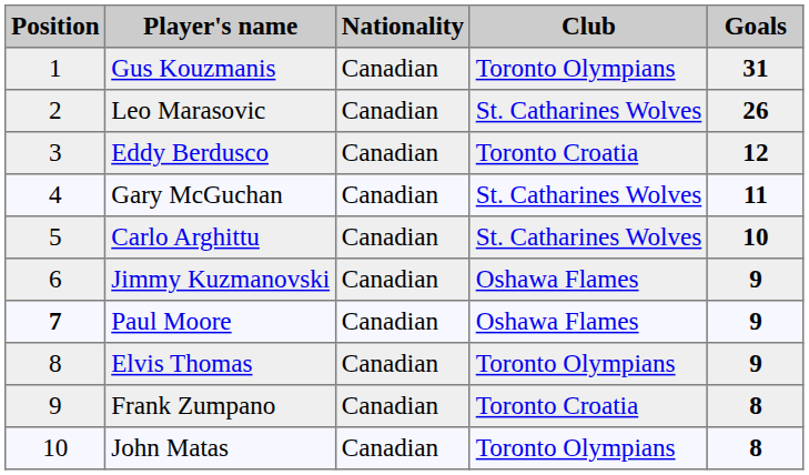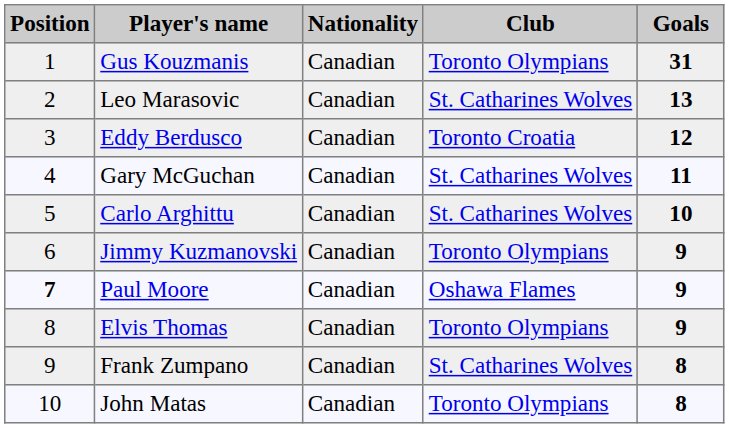Leo Marasovic | Goals: 26 -> 13
Jimmy Kuzmanovski | Club: Oshawa Flames -> Toronto Olympians
Frank Zumpano | Club: Toronto Croatia -> St. Catharines Wolves
